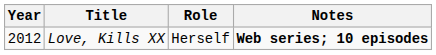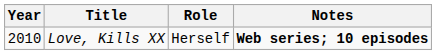Love, Kills XX | Year: 2012 -> 2010
